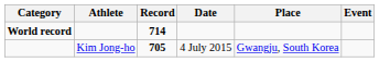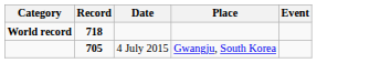- column: Athlete | Kim Jong-ho
World record | Record: 714 -> 718
